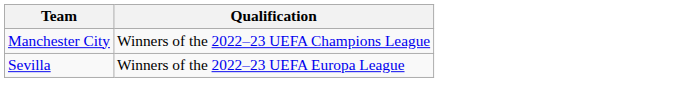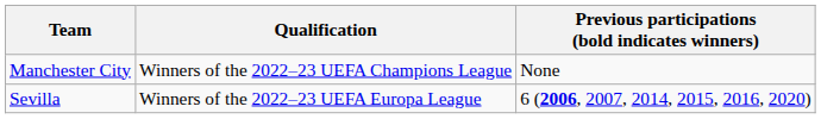+ column: Previous participations (bold indicates winners) | None | 6 (2006, 2007, 2014, 2015, 2016, 2020)
